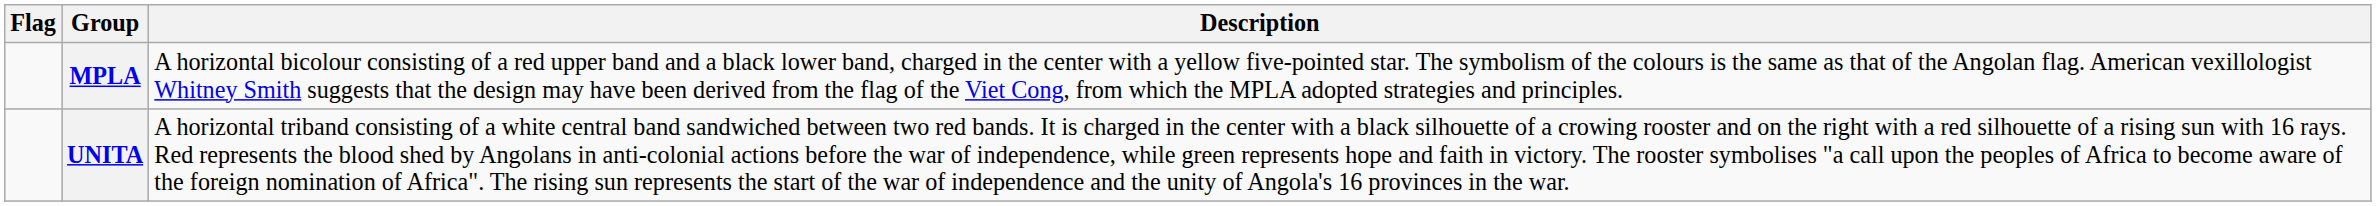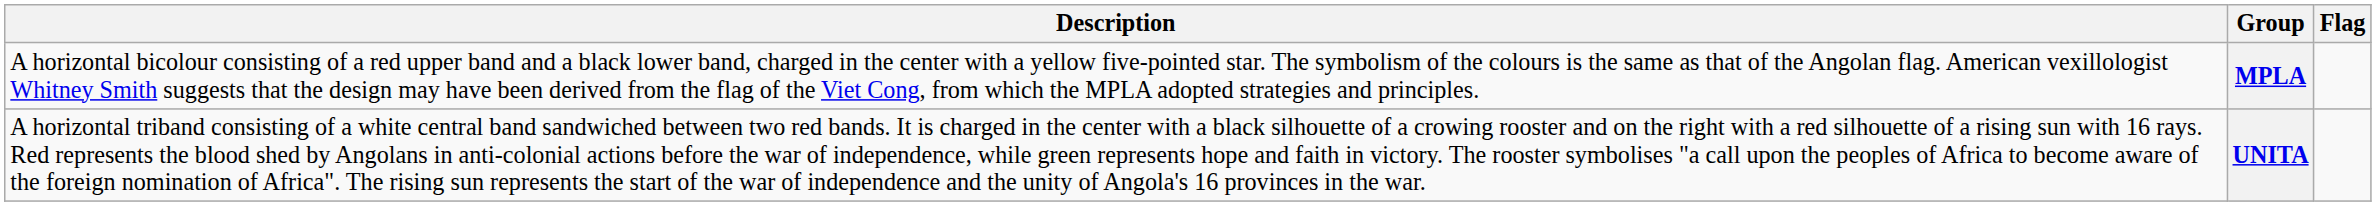columns swapped: Flag <-> Description
